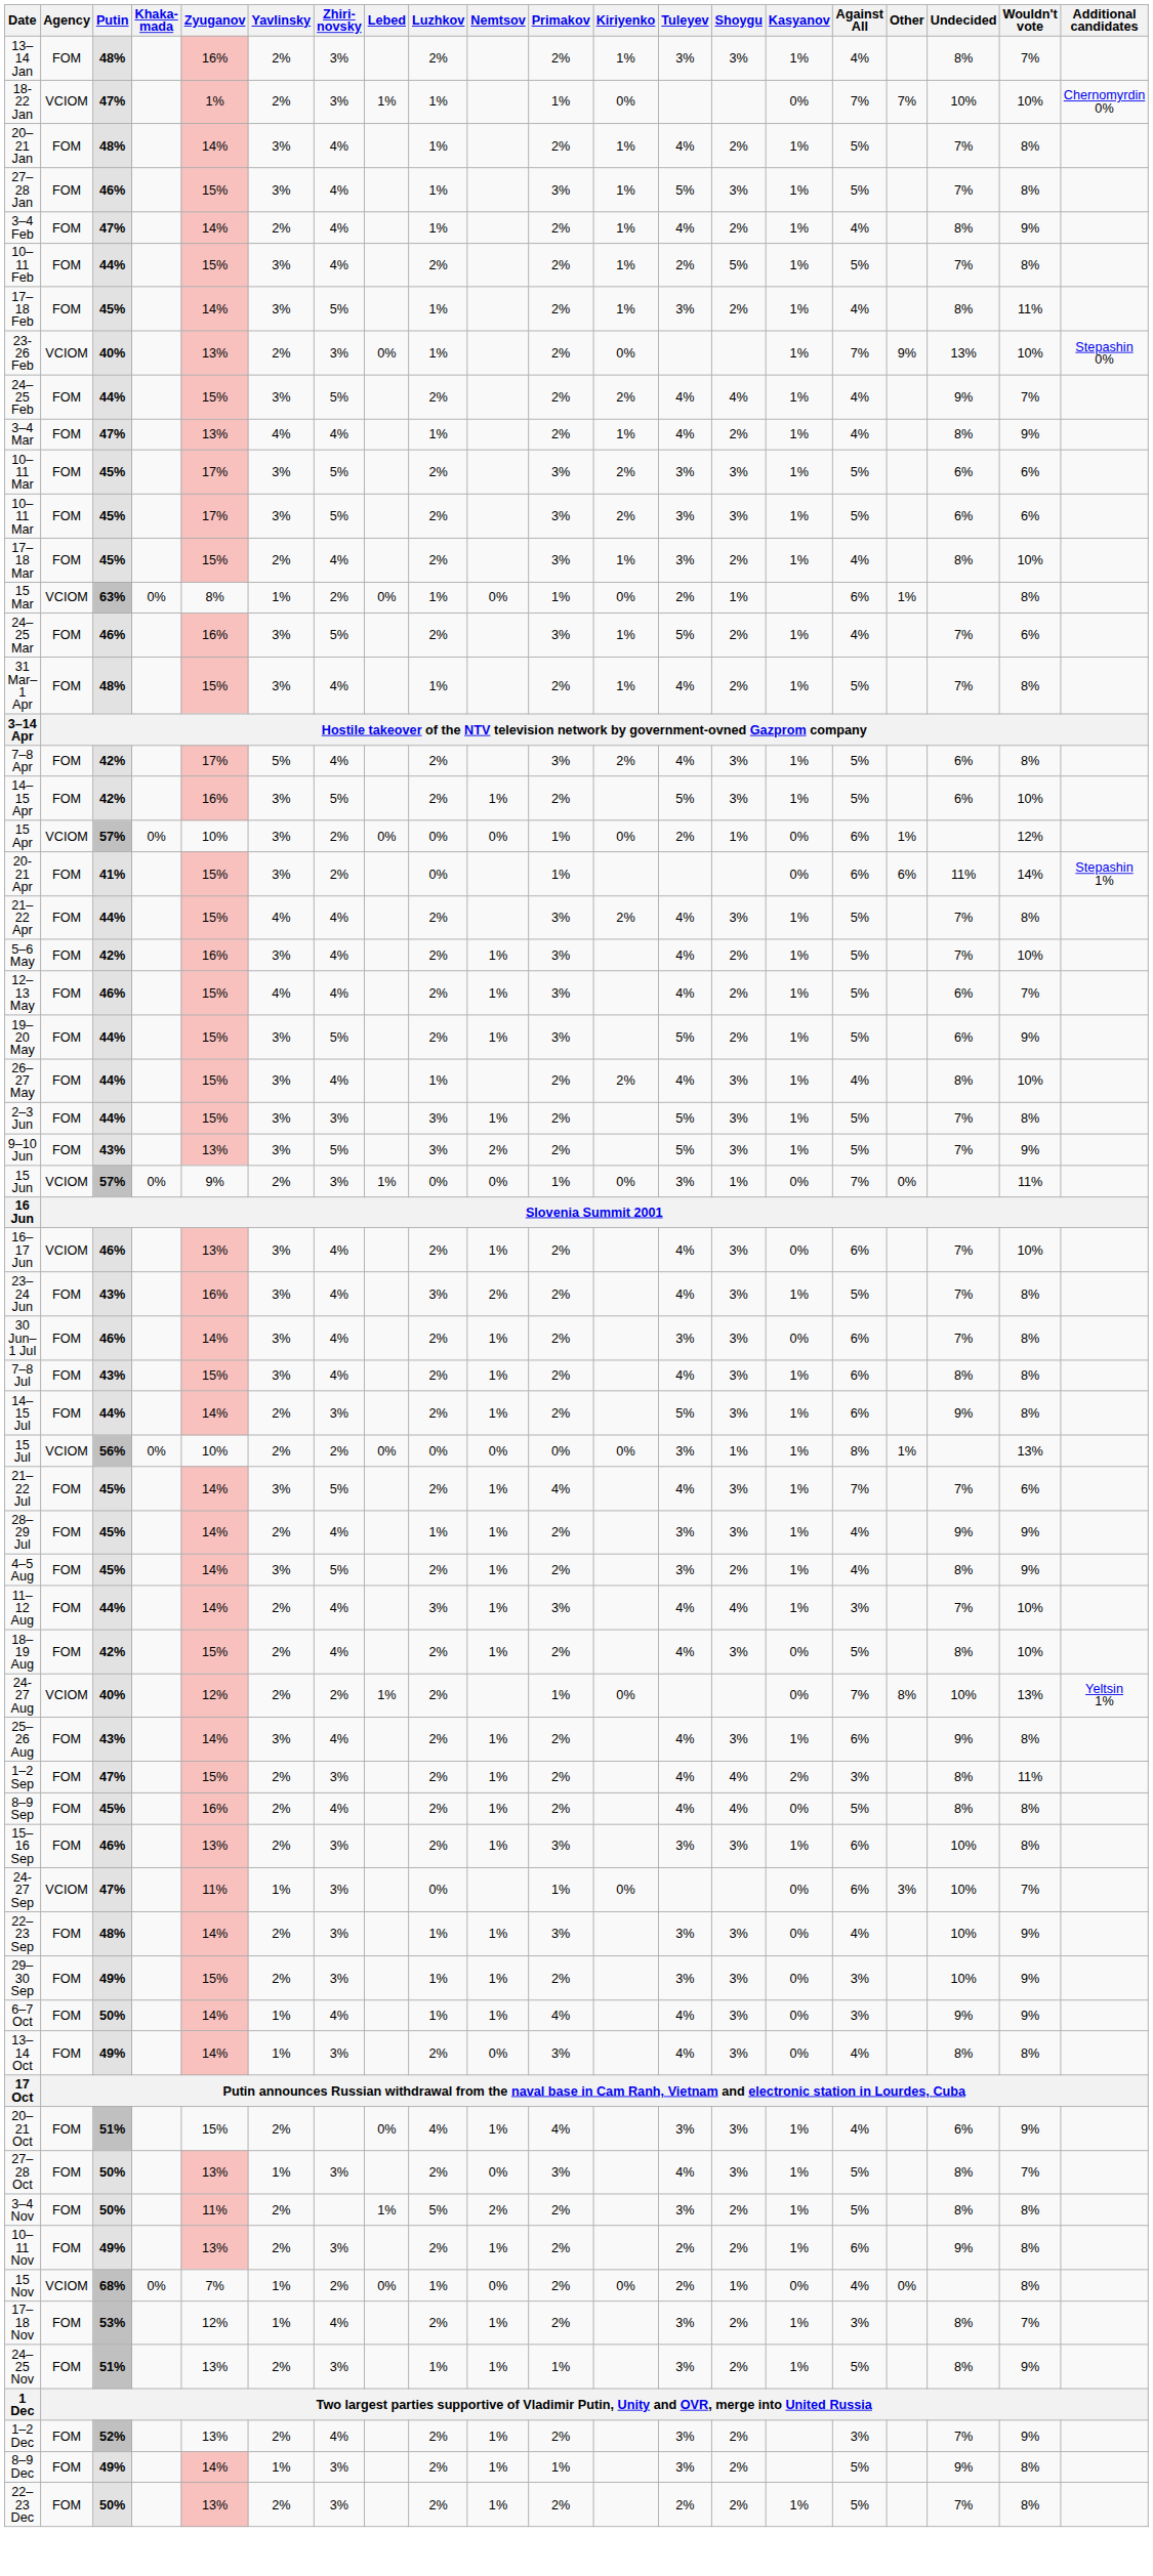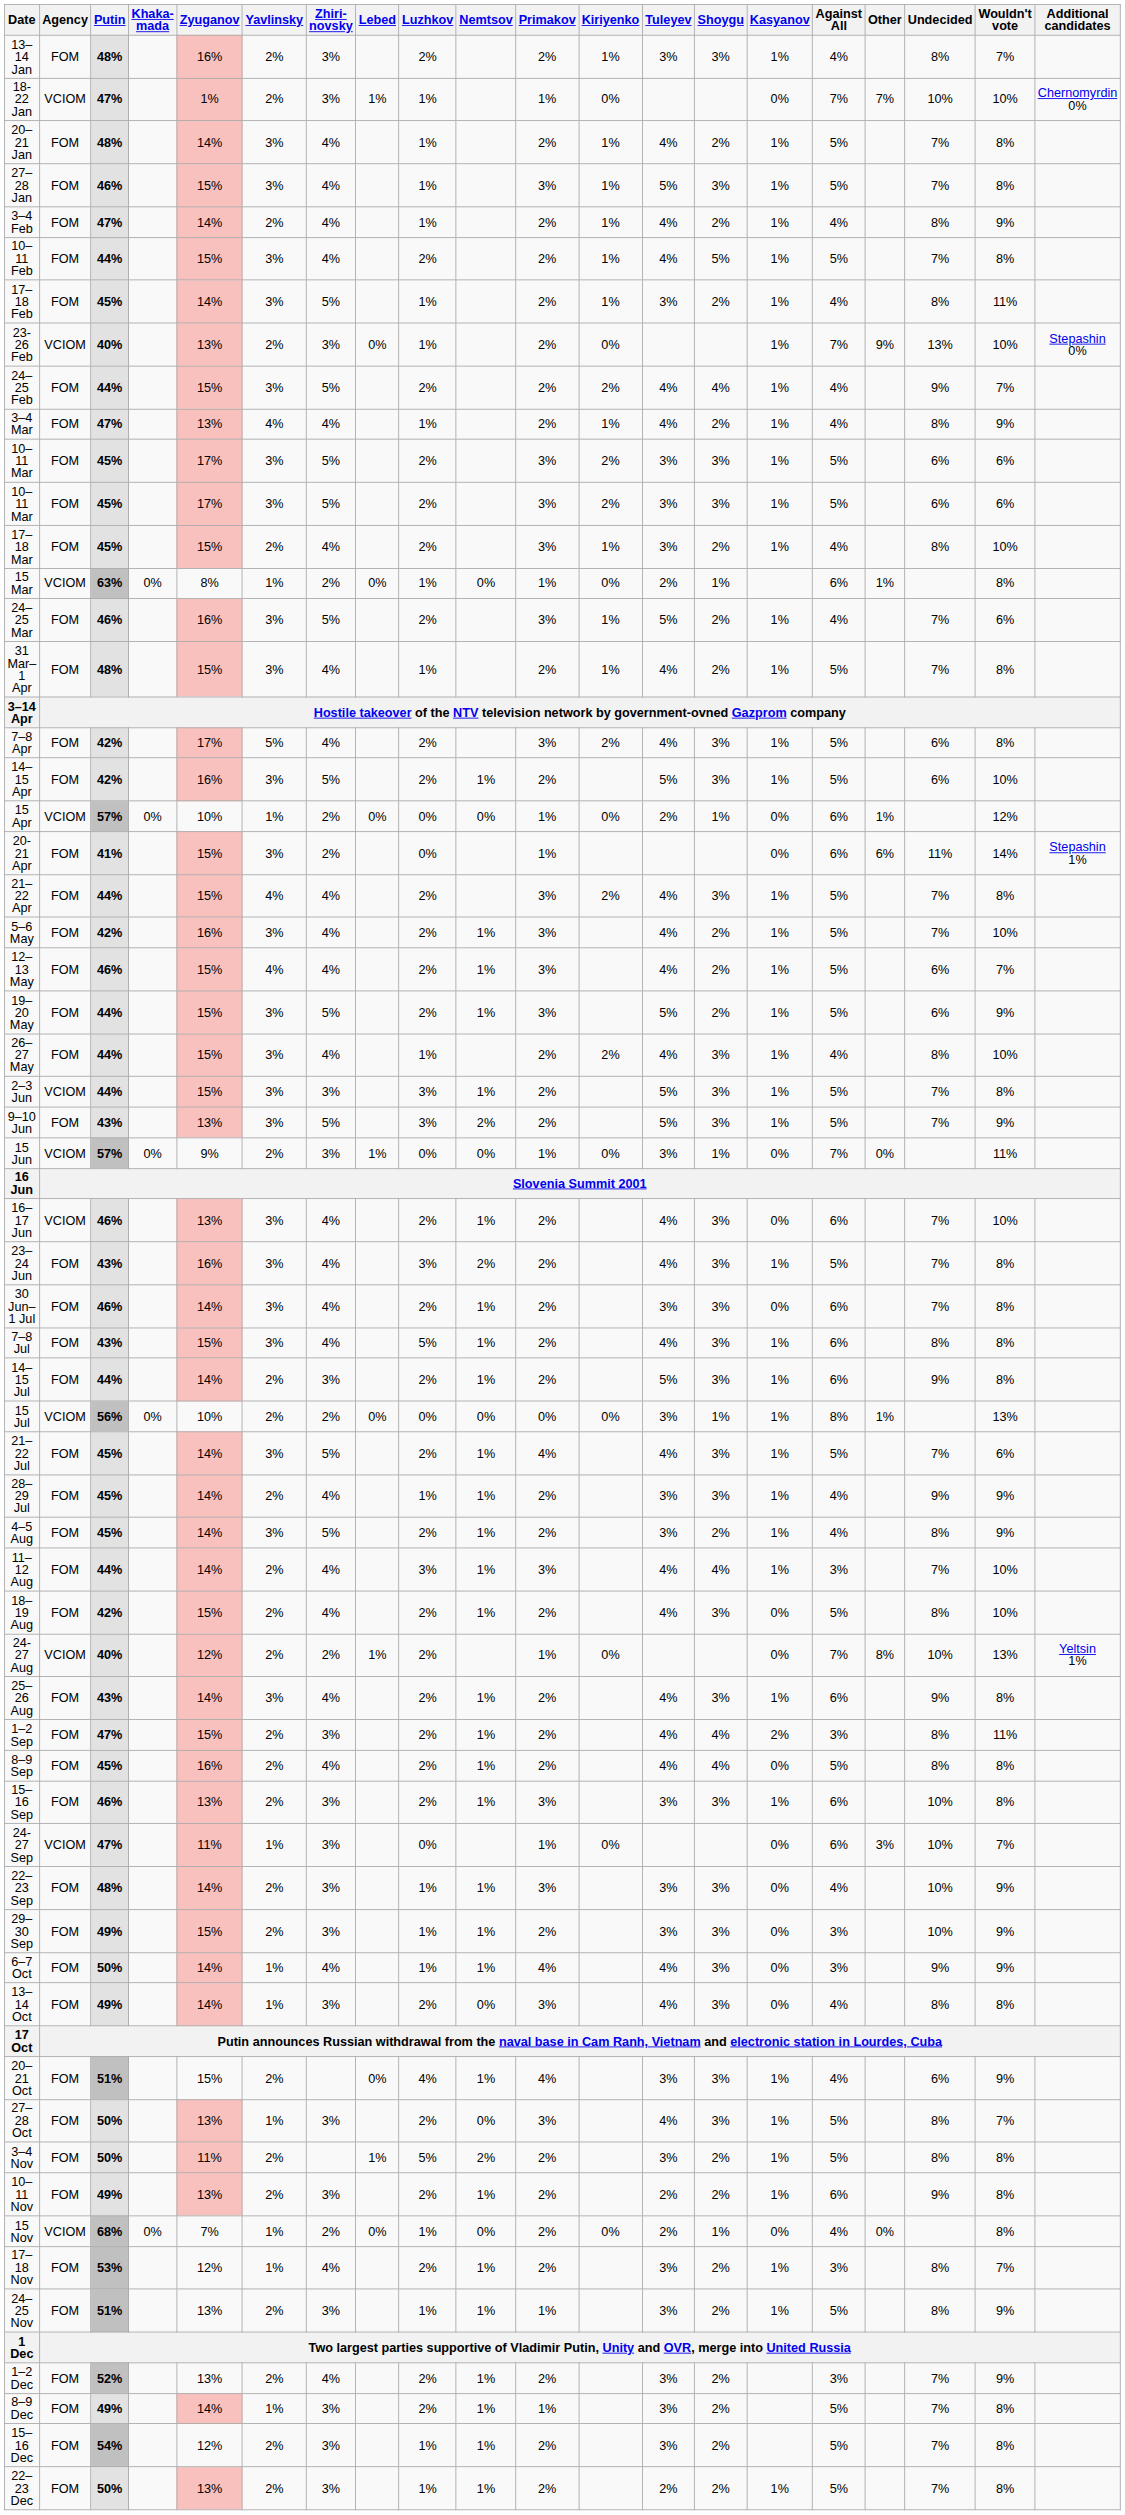10–11 Feb | Tuleyev: 2% -> 4%
15 Apr | Yavlinsky: 3% -> 1%
2–3 Jun | Agency: FOM -> VCIOM
7–8 Jul | Luzhkov: 2% -> 5%
21–22 Jul | Against All: 7% -> 5%
8–9 Dec | Undecided: 9% -> 7%
+ row: 15–16 Dec | FOM | 54% | 12% | 2% | 3% | 1% | 1% | 2% | 3% | 2% | 5% | 7% | 8%
22–23 Dec | Luzhkov: 2% -> 1%
